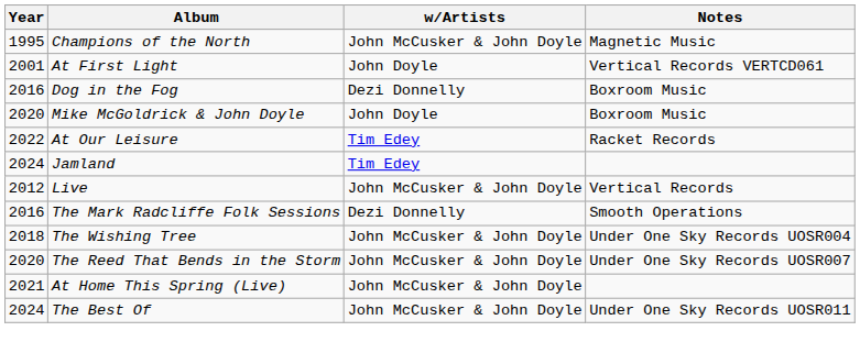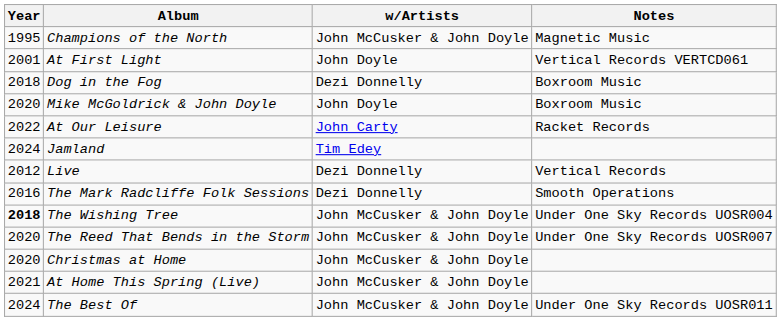Dog in the Fog | Year: 2016 -> 2018
At Our Leisure | w/Artists: Tim Edey -> John Carty
Live | w/Artists: John McCusker & John Doyle -> Dezi Donnelly
The Wishing Tree | Year: normal -> bold
+ row: 2020 | Christmas at Home | John McCusker & John Doyle
